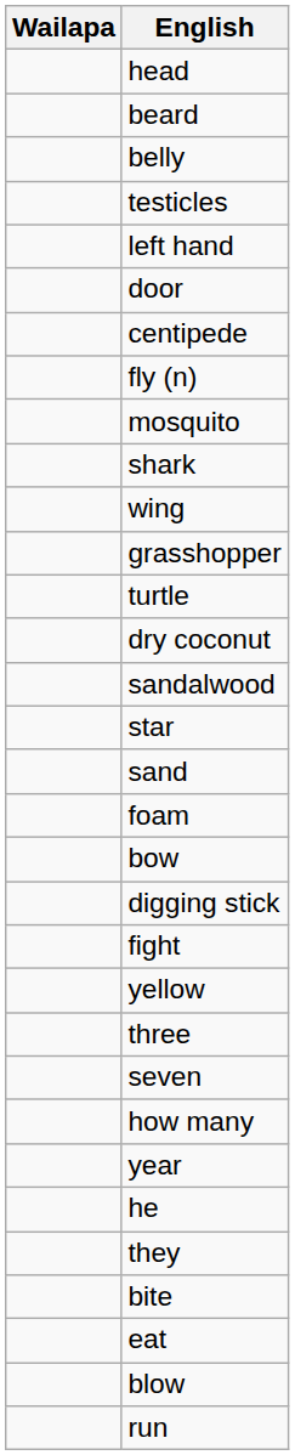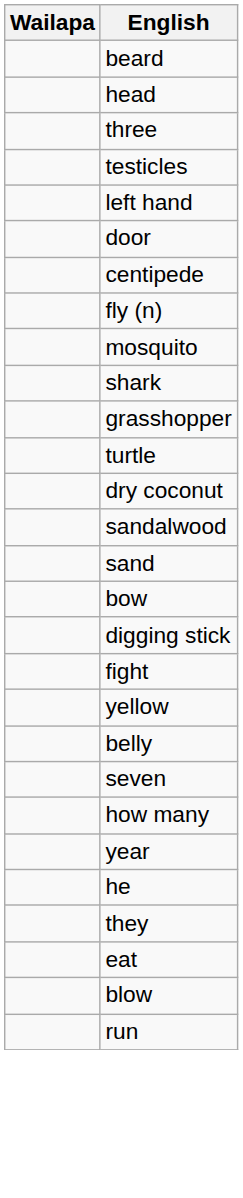rows swapped: head <-> beard
rows swapped: belly <-> three
- row: wing
- row: star
- row: foam
- row: bite
